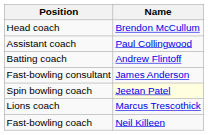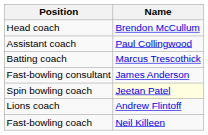Batting coach | Name: Andrew Flintoff -> Marcus Trescothick
Lions coach | Name: Marcus Trescothick -> Andrew Flintoff
